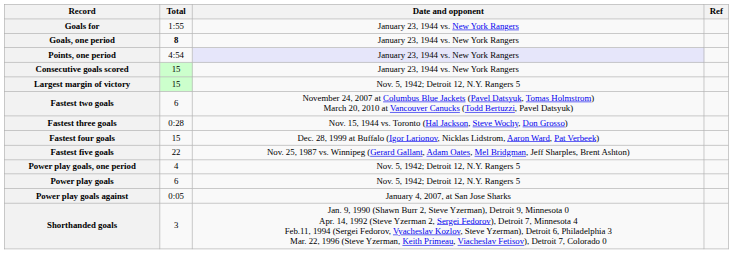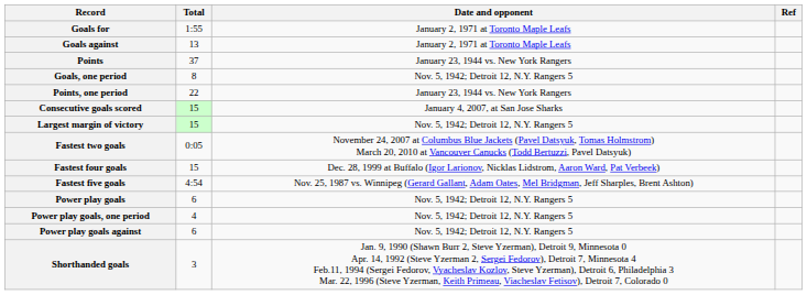Goals for | Date and opponent: January 23, 1944 vs. New York Rangers -> January 2, 1971 at Toronto Maple Leafs
+ row: Goals against | 13 | January 2, 1971 at Toronto Maple Leafs
+ row: Points | 37 | January 23, 1944 vs. New York Rangers
Goals, one period | Total: bold -> normal
Goals, one period | Date and opponent: January 23, 1944 vs. New York Rangers -> Nov. 5, 1942; Detroit 12, N.Y. Rangers 5
Points, one period | Total: 4:54 -> 22
Points, one period | Date and opponent: lavender background -> no background
Consecutive goals scored | Date and opponent: January 23, 1944 vs. New York Rangers -> January 4, 2007, at San Jose Sharks
Fastest two goals | Total: 6 -> 0:05
- row: Fastest three goals | 0:28 | Nov. 15, 1944 vs. Toronto (Hal Jackson, Steve Wochy, Don Grosso)
Fastest five goals | Total: 22 -> 4:54
rows swapped: Power play goals <-> Power play goals, one period
Power play goals against | Total: 0:05 -> 6
Power play goals against | Date and opponent: January 4, 2007, at San Jose Sharks -> Nov. 5, 1942; Detroit 12, N.Y. Rangers 5
